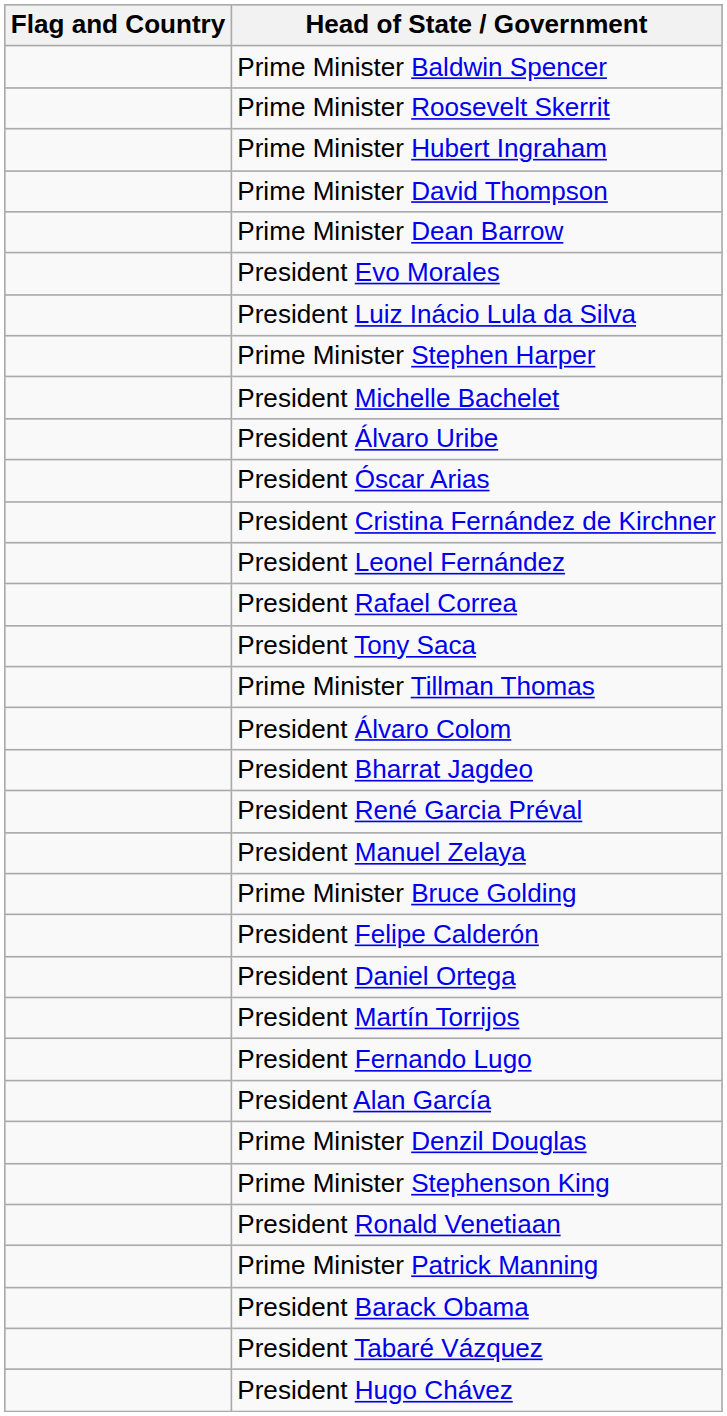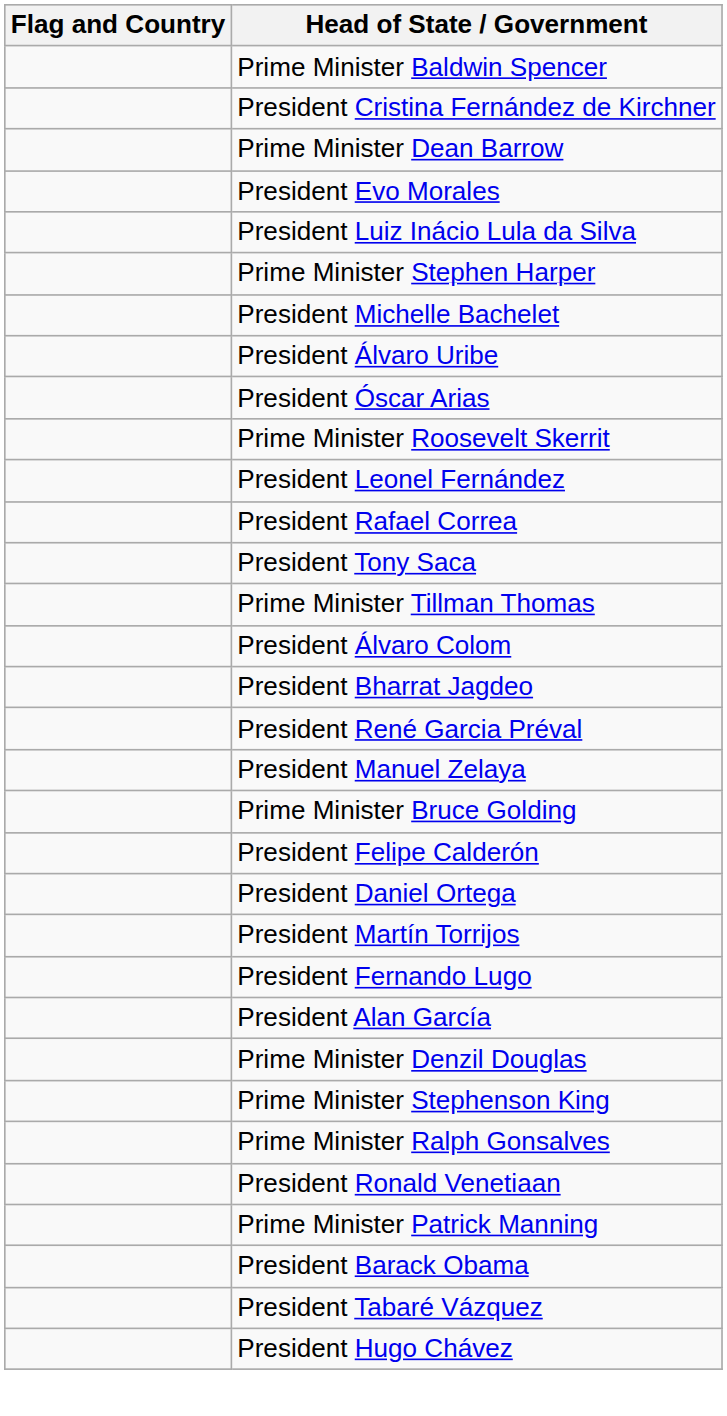rows swapped: President Cristina Fernández de Kirchner <-> Prime Minister Roosevelt Skerrit
- row: Prime Minister Hubert Ingraham
- row: Prime Minister David Thompson
+ row: Prime Minister Ralph Gonsalves
